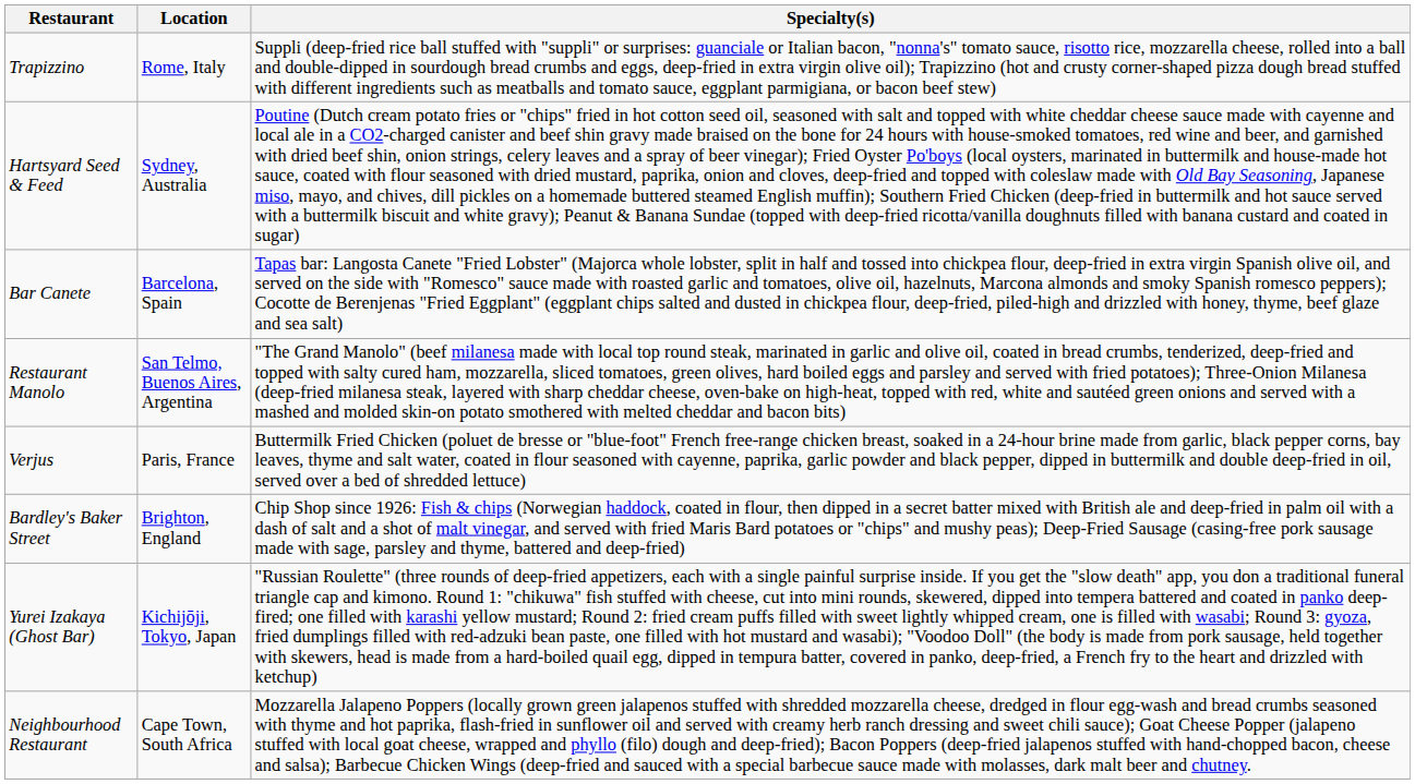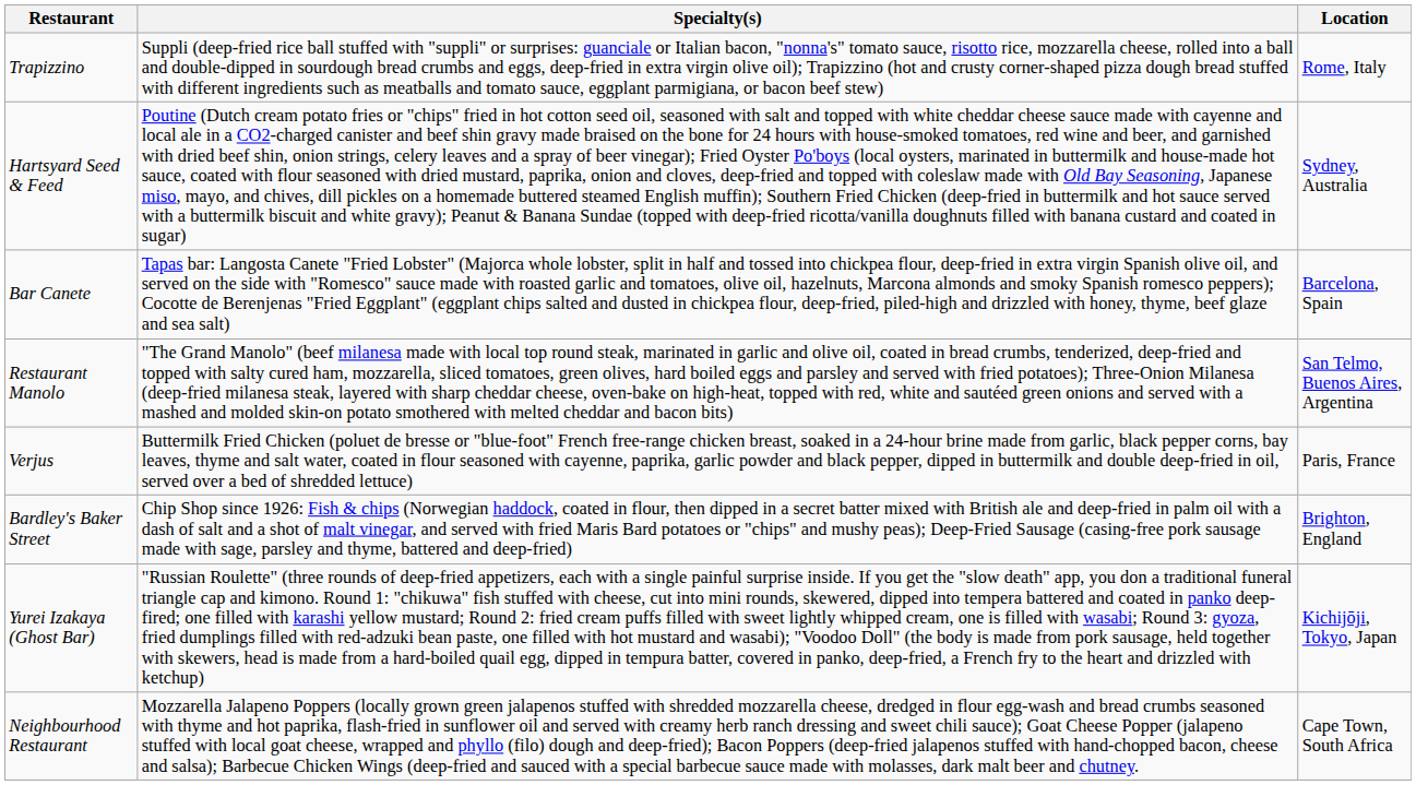columns swapped: Location <-> Specialty(s)
